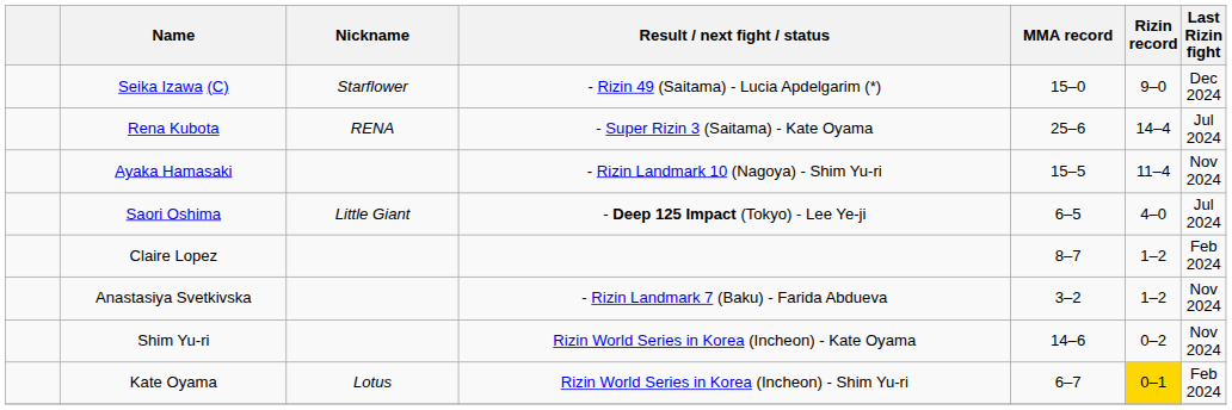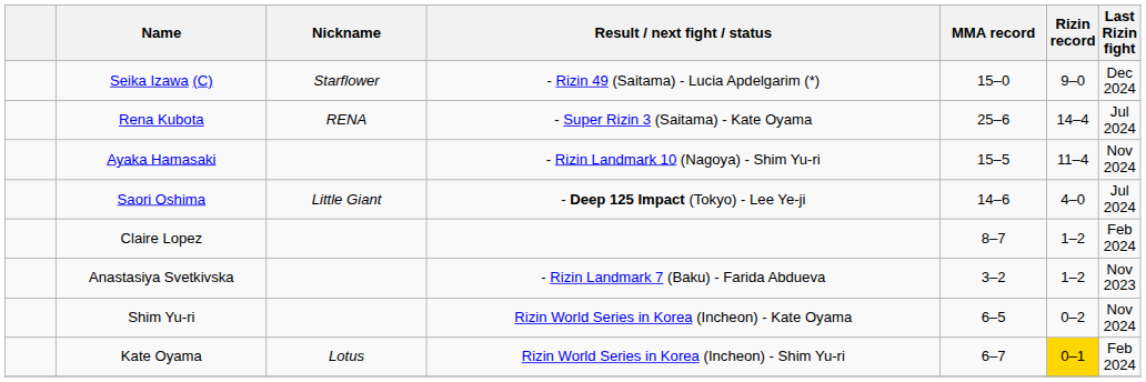Saori Oshima | MMA record: 6–5 -> 14–6
Anastasiya Svetkivska | Last Rizin fight: Nov 2024 -> Nov 2023
Shim Yu-ri | MMA record: 14–6 -> 6–5
